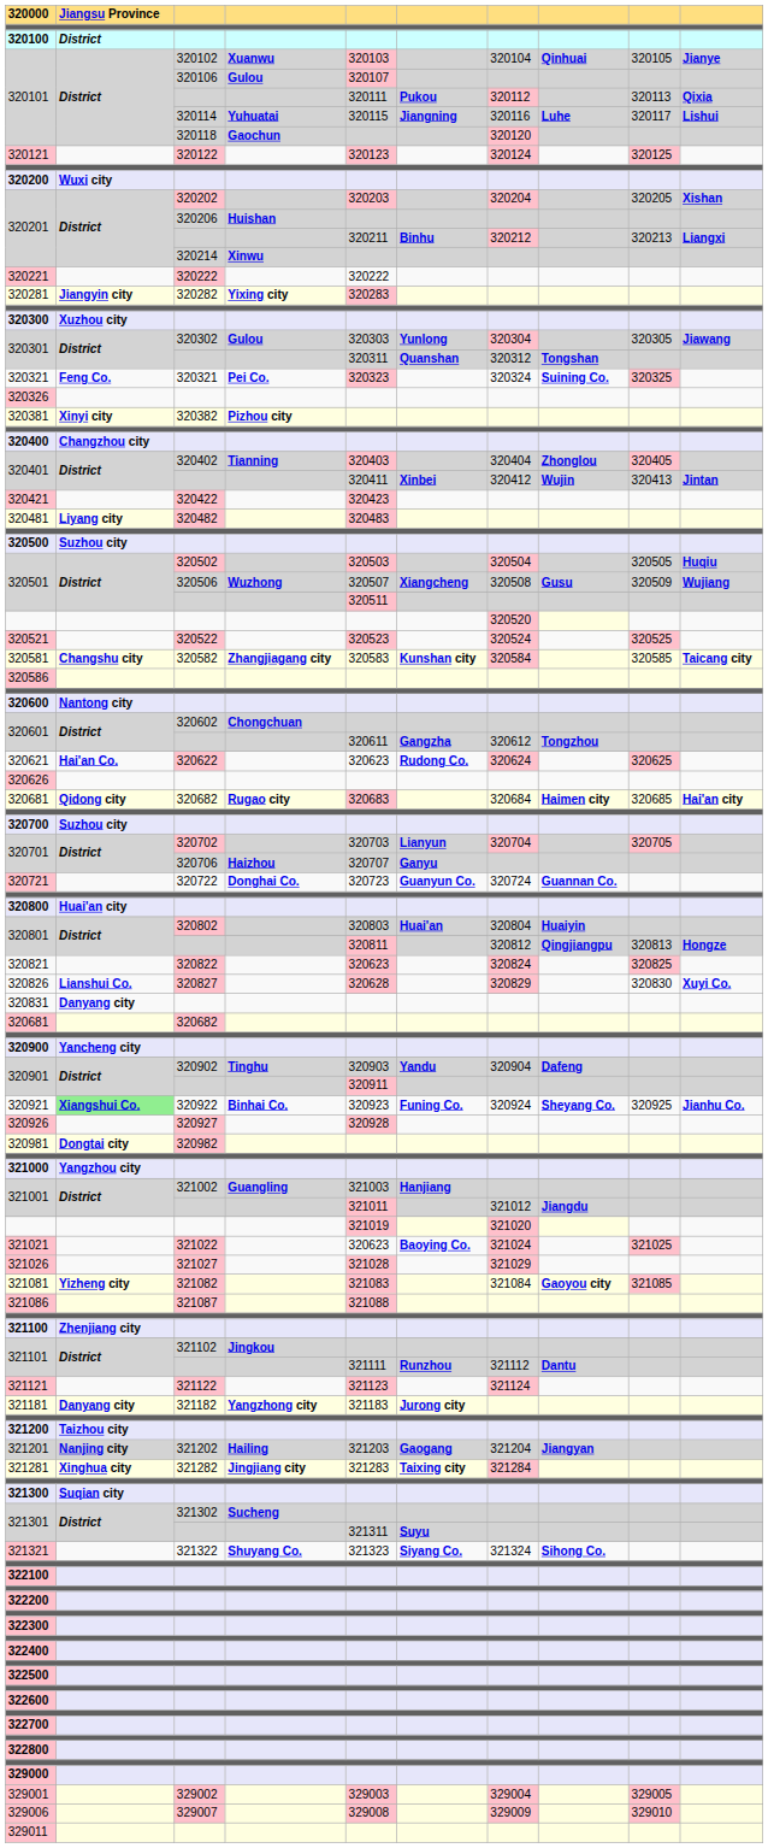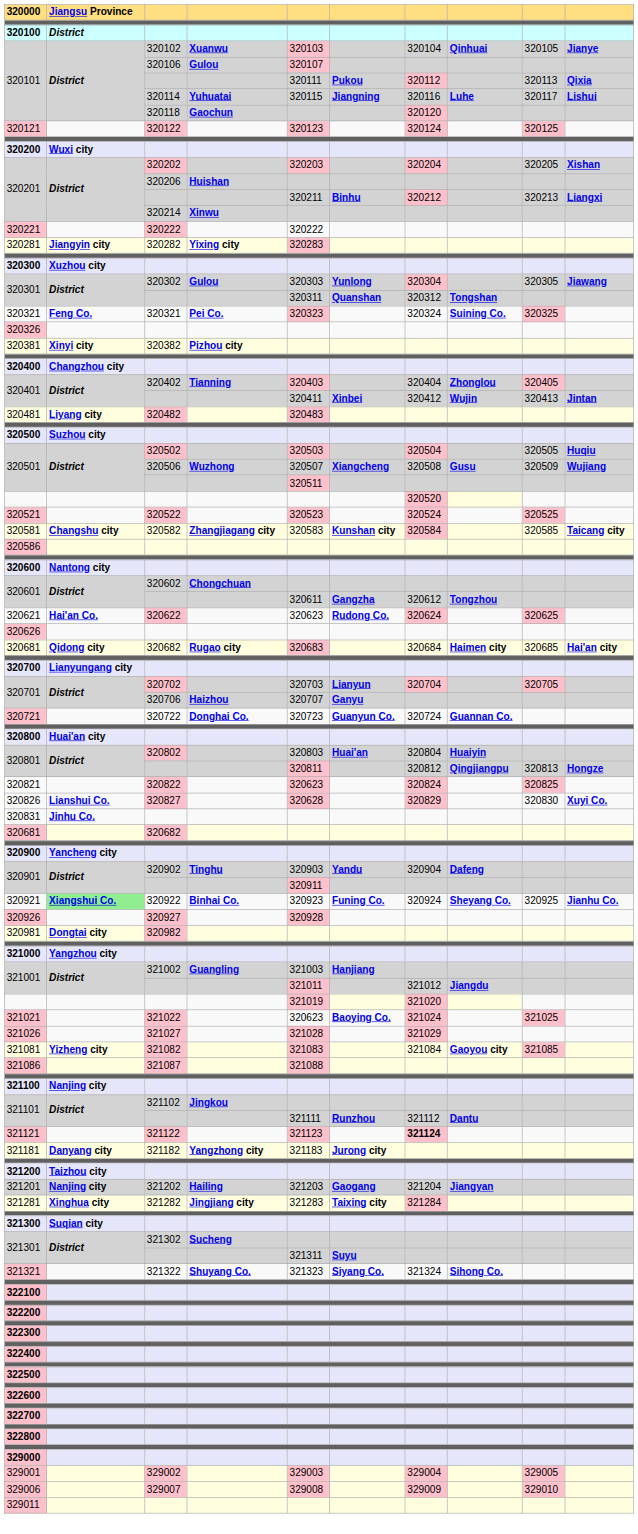- row: 320421 | 320422 | 320423
320700 | column 2: Suzhou city -> Lianyungang city
320831 | column 2: Danyang city -> Jinhu Co.
321100 | column 2: Zhenjiang city -> Nanjing city
321121 | column 7: normal -> bold
